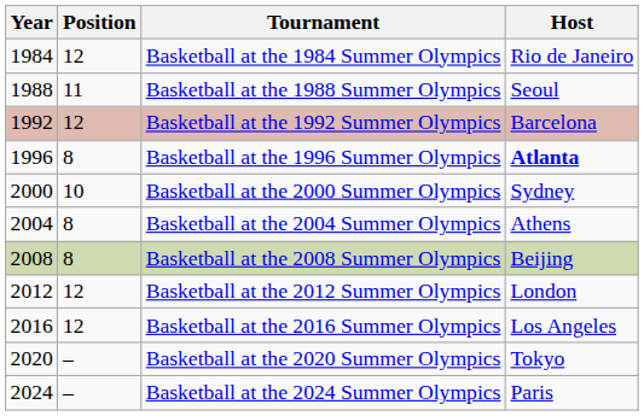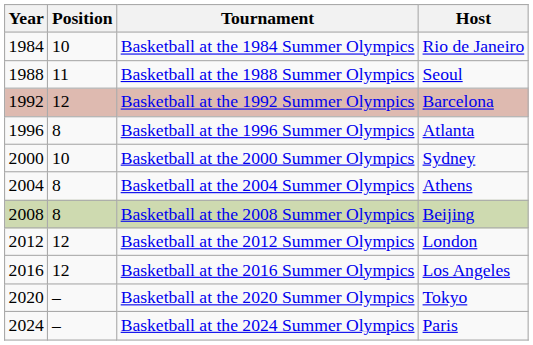Basketball at the 1984 Summer Olympics | Position: 12 -> 10
Basketball at the 1996 Summer Olympics | Host: bold -> normal
